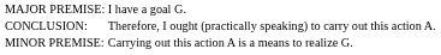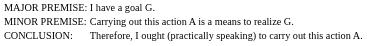rows swapped: MINOR PREMISE: <-> CONCLUSION:
